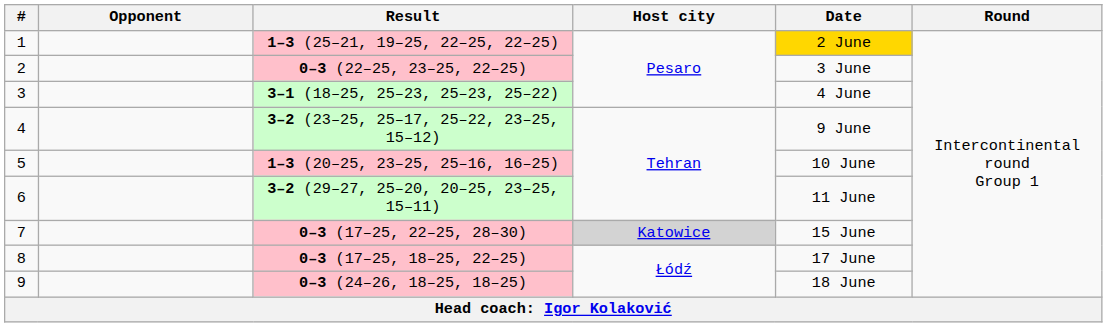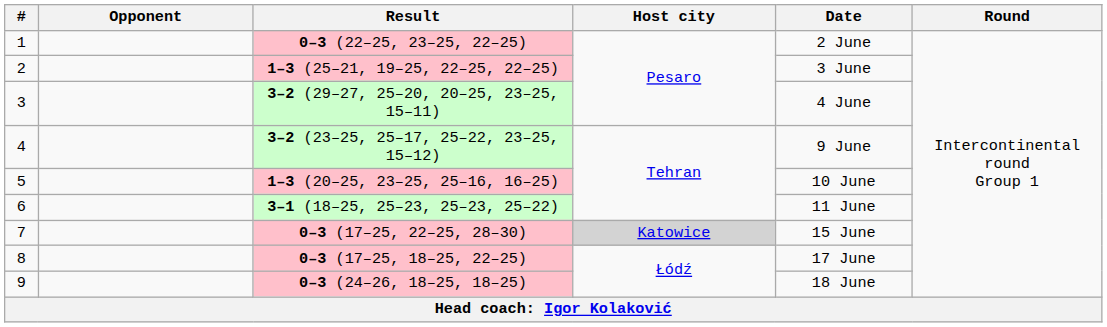1 | Result: 1–3 (25–21, 19–25, 22–25, 22–25) -> 0–3 (22–25, 23–25, 22–25)
1 | Date: gold background -> no background
2 | Result: 0–3 (22–25, 23–25, 22–25) -> 1–3 (25–21, 19–25, 22–25, 22–25)
3 | Result: 3–1 (18–25, 25–23, 25–23, 25–22) -> 3–2 (29–27, 25–20, 20–25, 23–25, 15–11)
6 | Result: 3–2 (29–27, 25–20, 20–25, 23–25, 15–11) -> 3–1 (18–25, 25–23, 25–23, 25–22)
